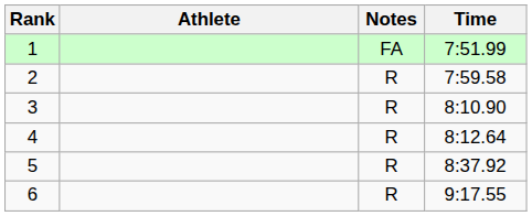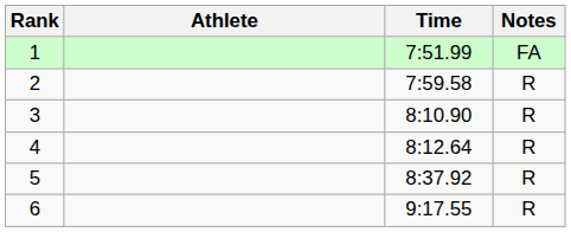columns swapped: Time <-> Notes
